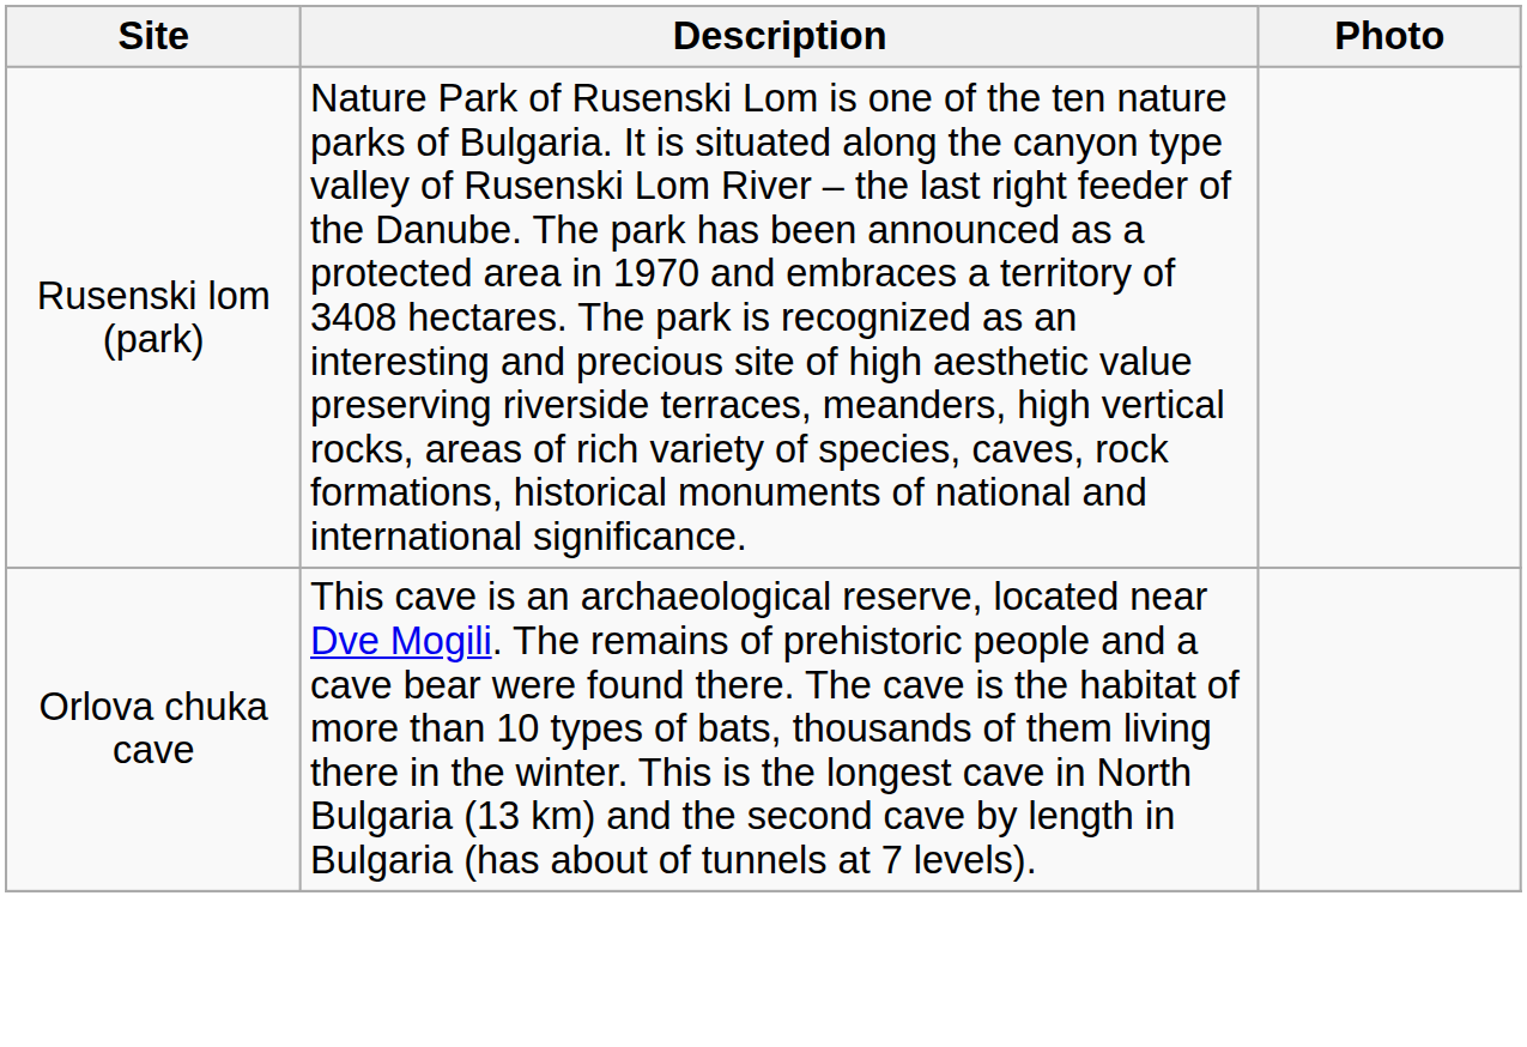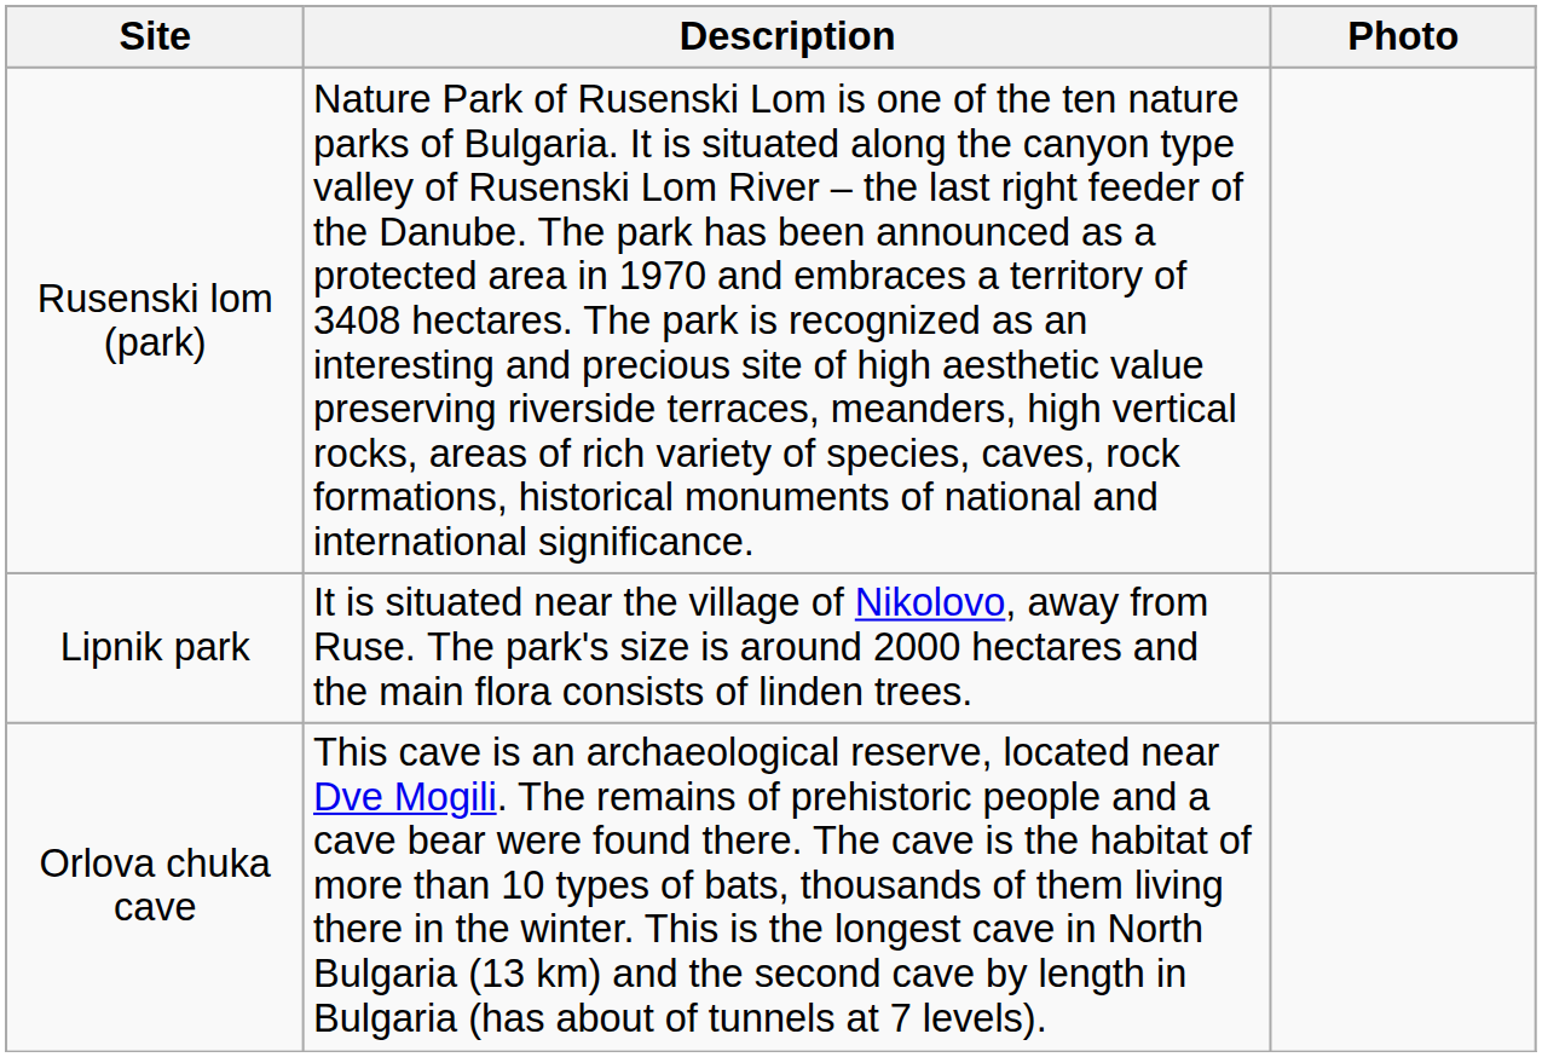+ row: Lipnik park | It is situated near the village of Nikolovo, away from Rusе. The park's size is around 2000 hectares and the main flora consists of linden trees.
